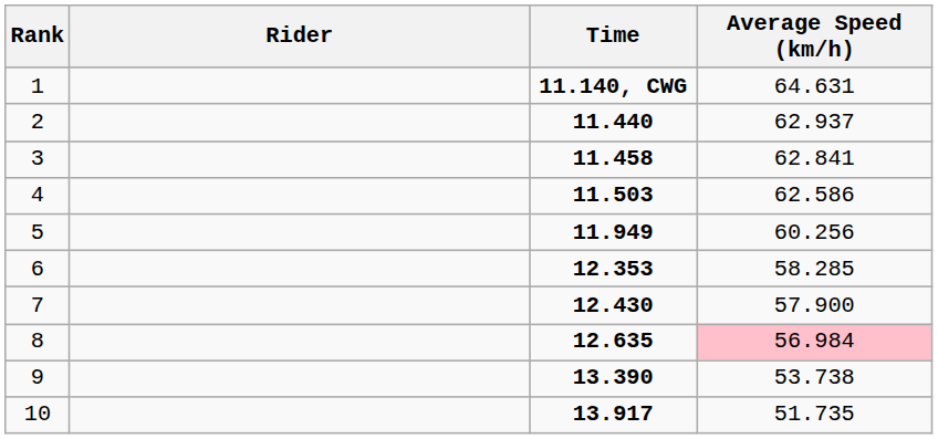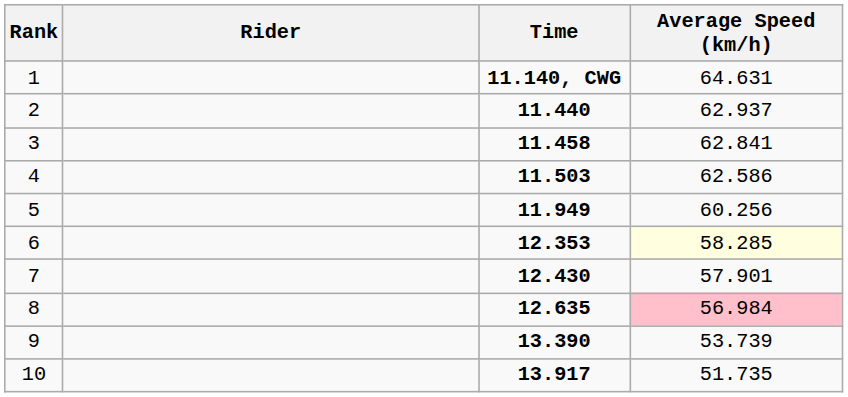6 | Average Speed (km/h): no background -> lightyellow background
7 | Average Speed (km/h): 57.900 -> 57.901
9 | Average Speed (km/h): 53.738 -> 53.739
